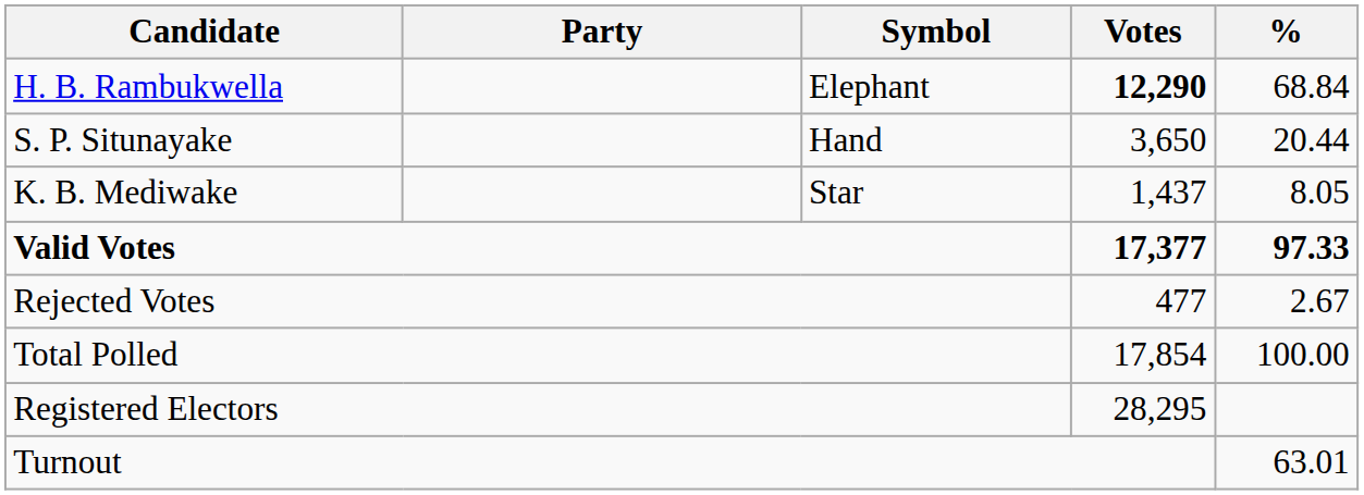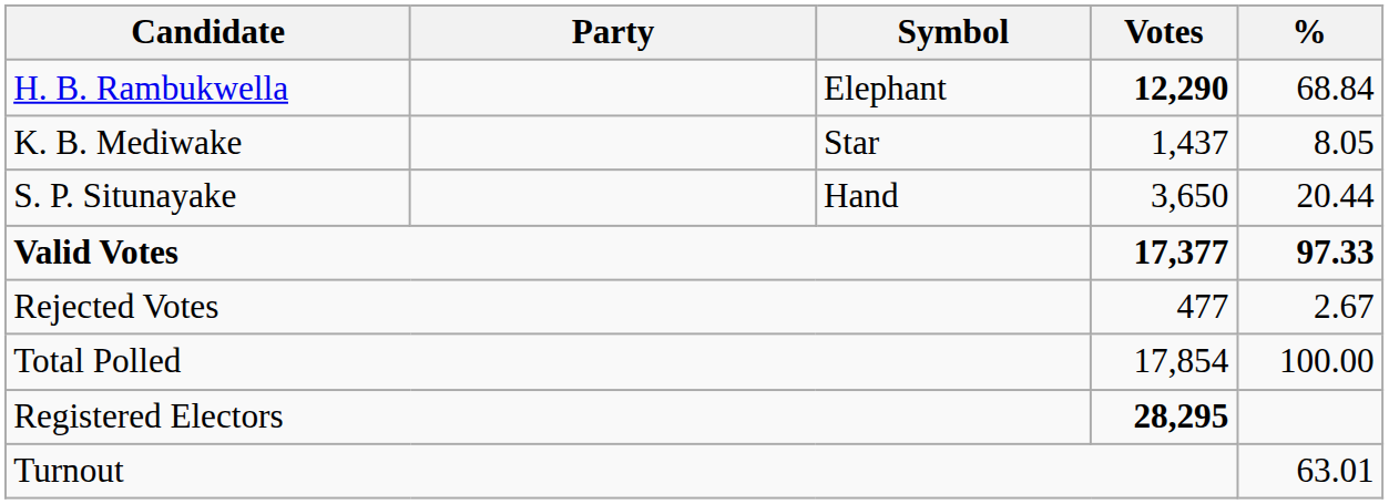rows swapped: S. P. Situnayake <-> K. B. Mediwake
Registered Electors | Votes: normal -> bold
